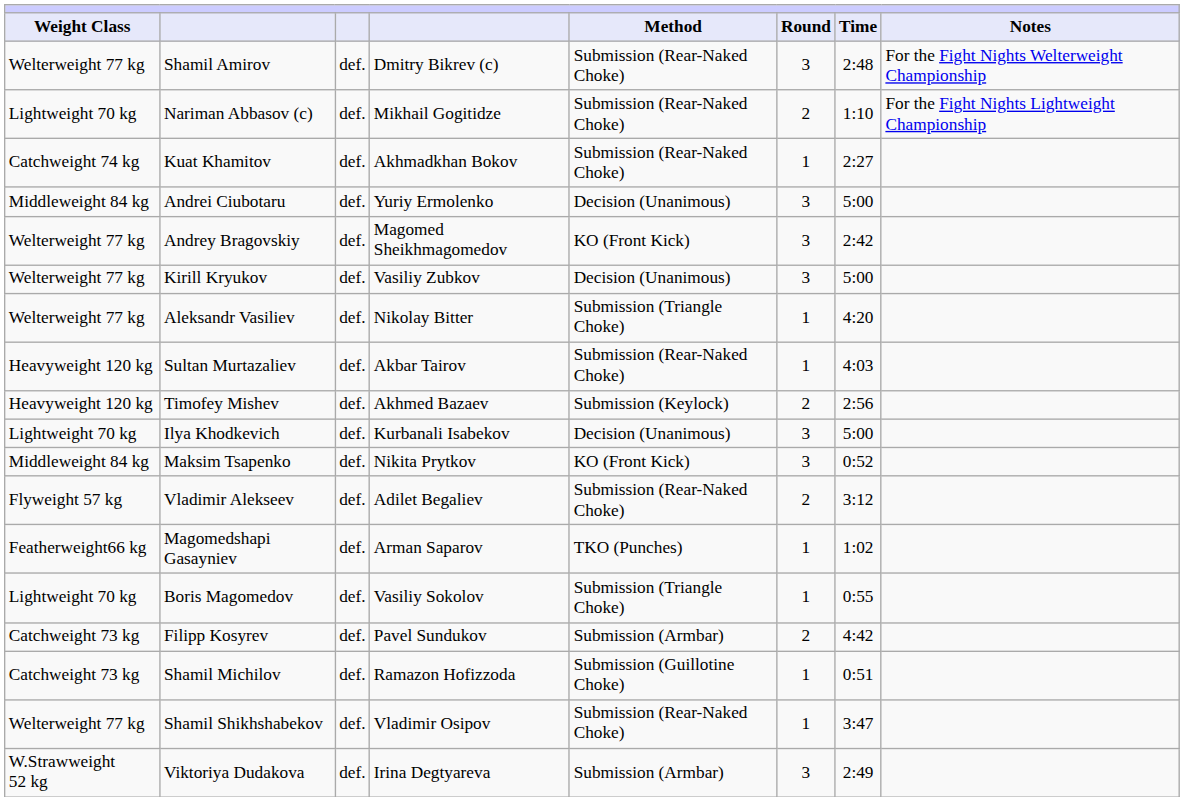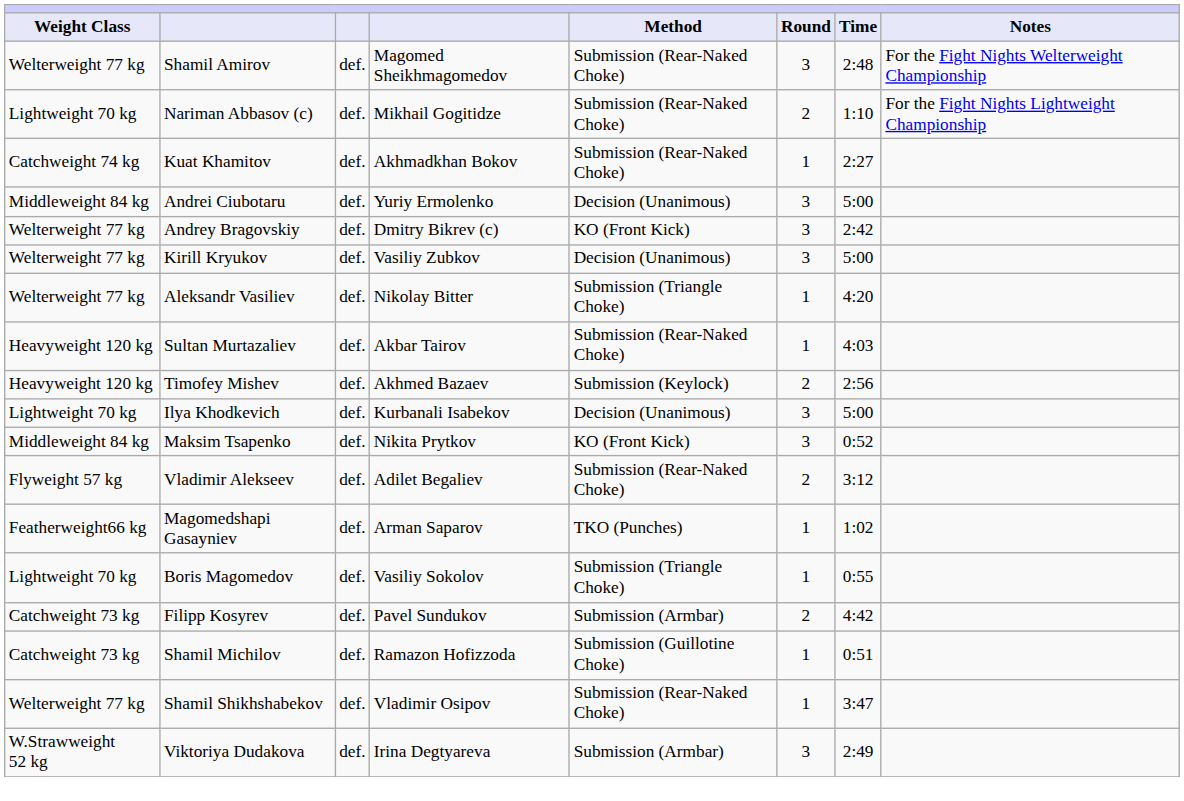Shamil Amirov | column 4: Dmitry Bikrev (c) -> Magomed Sheikhmagomedov
Andrey Bragovskiy | column 4: Magomed Sheikhmagomedov -> Dmitry Bikrev (c)
